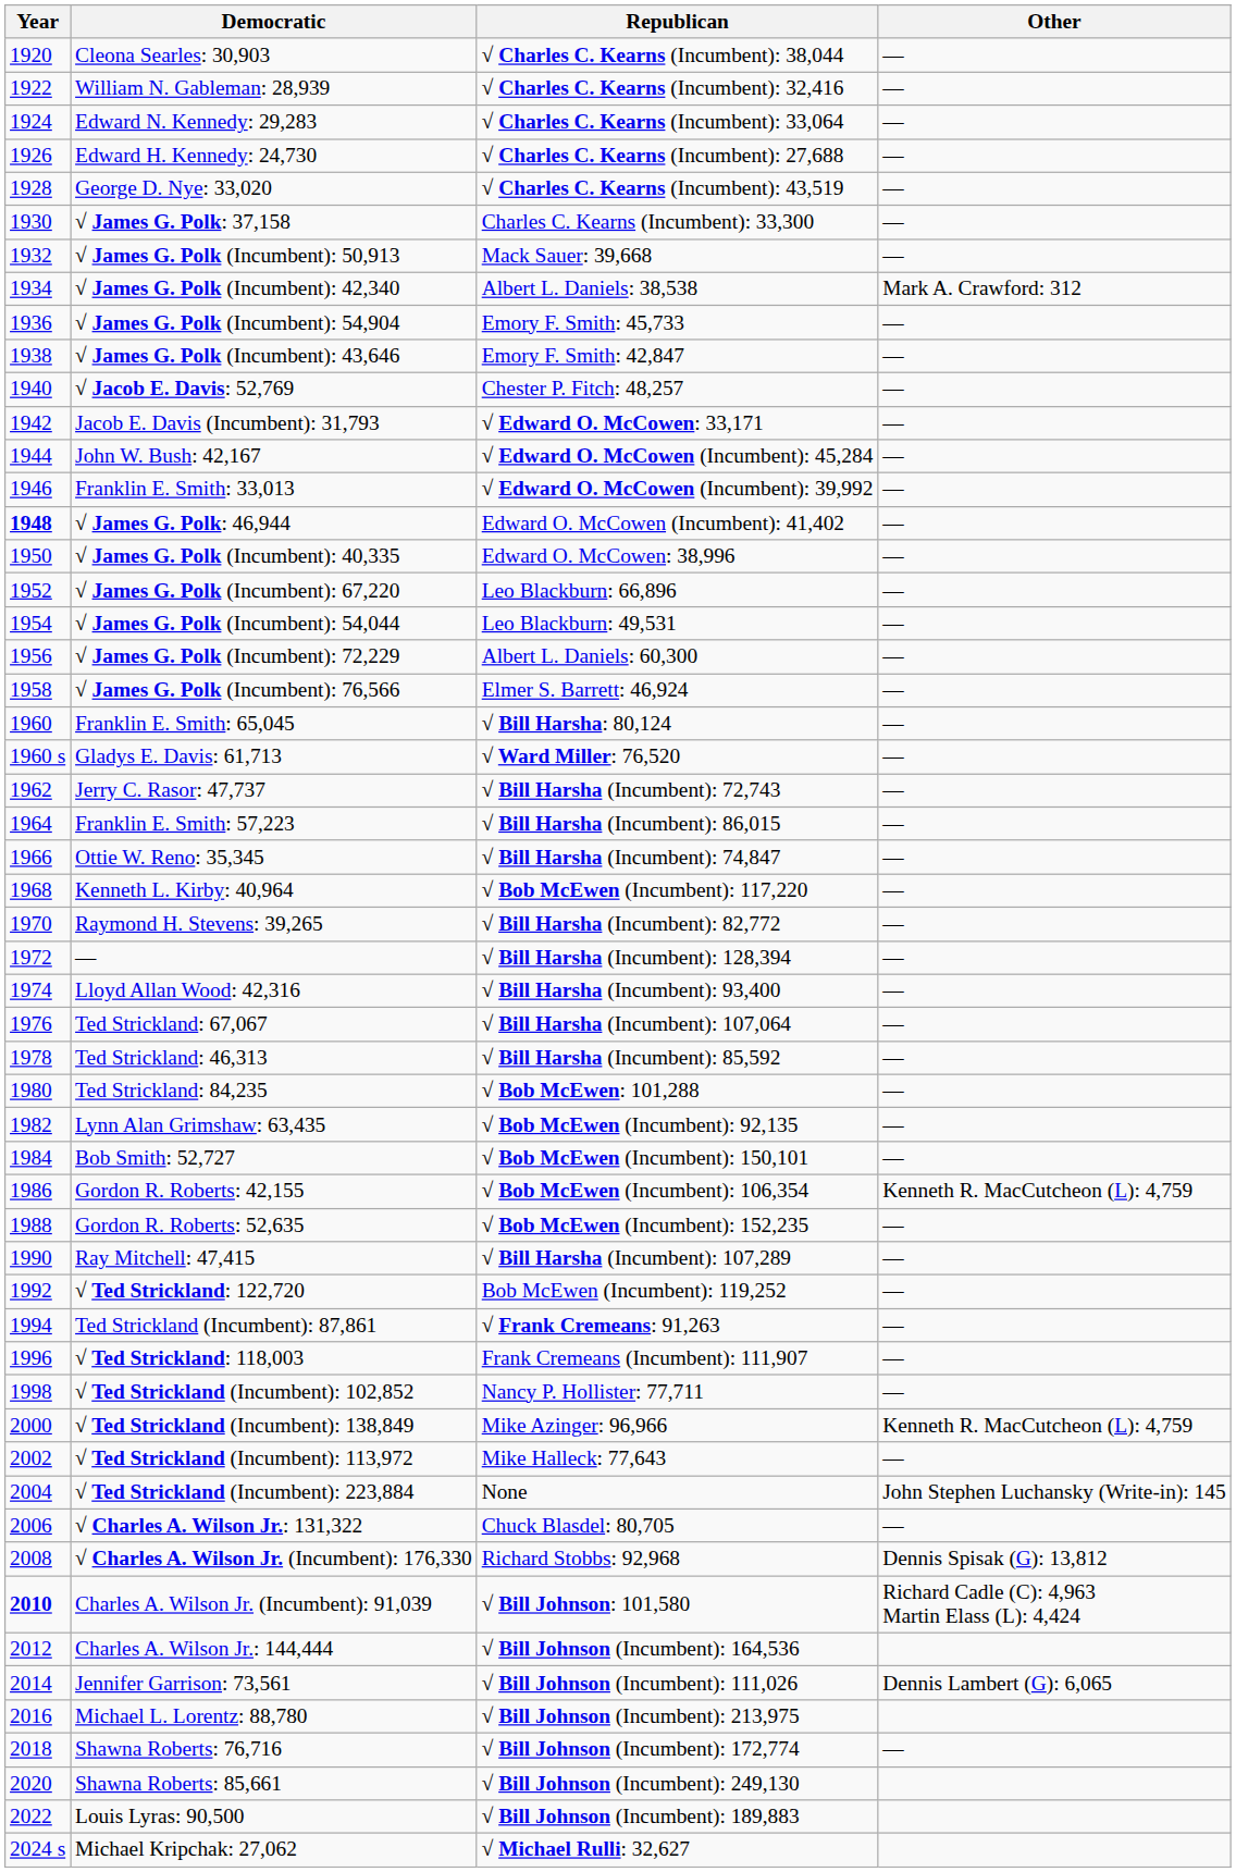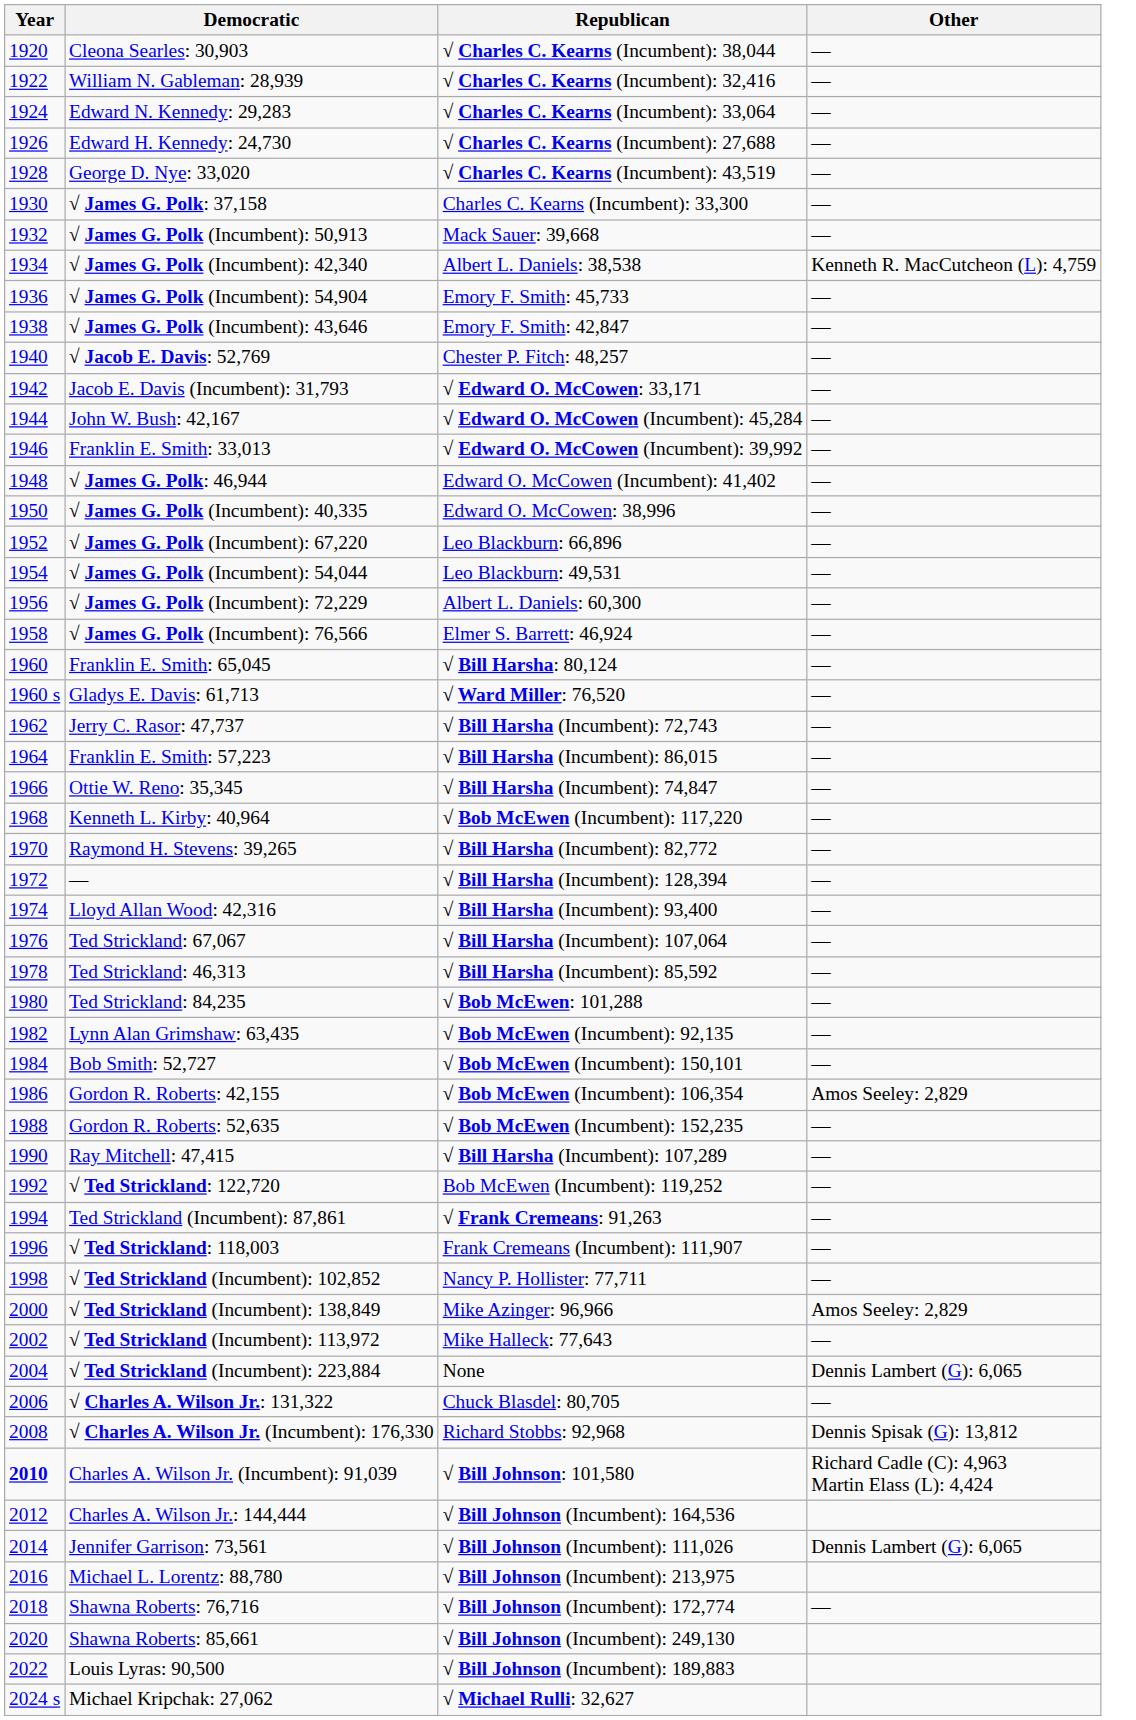√ James G. Polk (Incumbent): 42,340 | Other: Mark A. Crawford: 312 -> Kenneth R. MacCutcheon (L): 4,759
√ James G. Polk: 46,944 | Year: bold -> normal
Gordon R. Roberts: 42,155 | Other: Kenneth R. MacCutcheon (L): 4,759 -> Amos Seeley: 2,829
√ Ted Strickland (Incumbent): 138,849 | Other: Kenneth R. MacCutcheon (L): 4,759 -> Amos Seeley: 2,829
√ Ted Strickland (Incumbent): 223,884 | Other: John Stephen Luchansky (Write-in): 145 -> Dennis Lambert (G): 6,065
